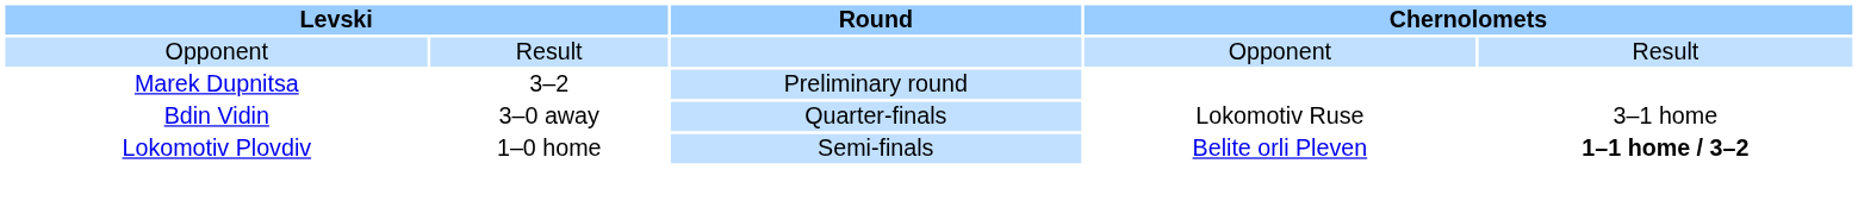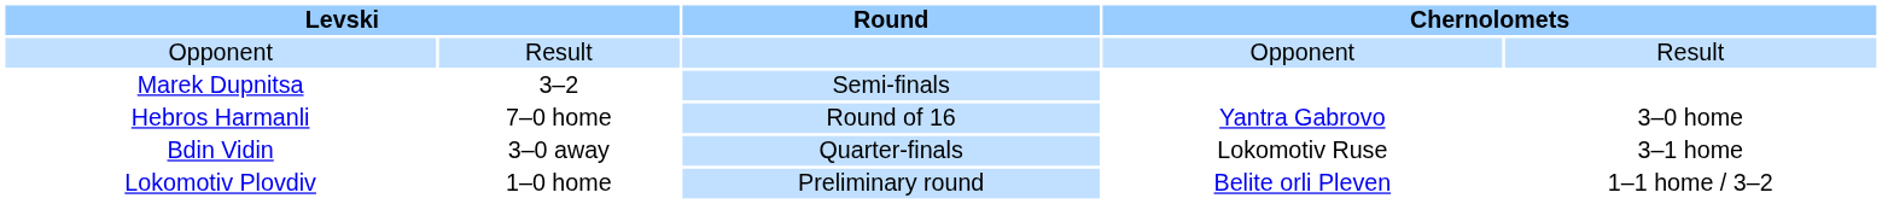Marek Dupnitsa | Round: Preliminary round -> Semi-finals
+ row: Hebros Harmanli | 7–0 home | Round of 16 | Yantra Gabrovo | 3–0 home
Lokomotiv Plovdiv | Round: Semi-finals -> Preliminary round
Lokomotiv Plovdiv | column 5: bold -> normal
